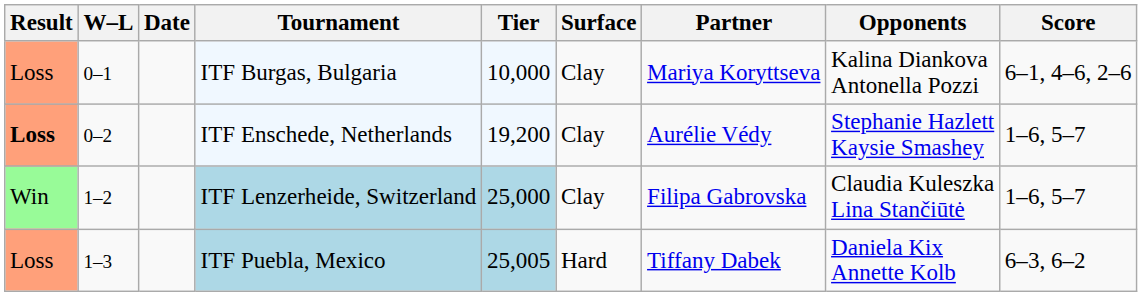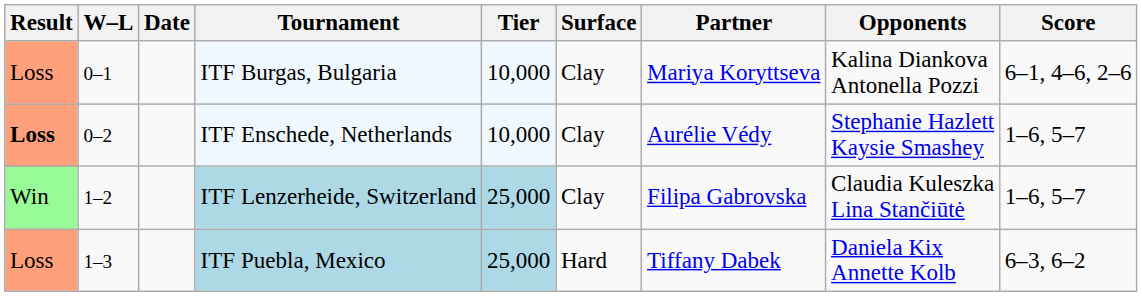ITF Enschede, Netherlands | Tier: 19,200 -> 10,000
ITF Puebla, Mexico | Tier: 25,005 -> 25,000
